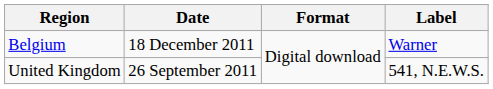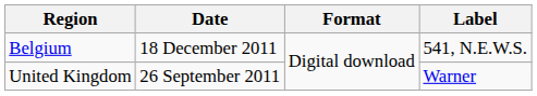Belgium | Label: Warner -> 541, N.E.W.S.
United Kingdom | Label: 541, N.E.W.S. -> Warner
